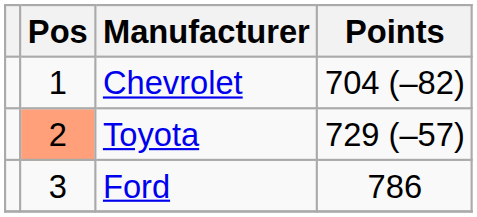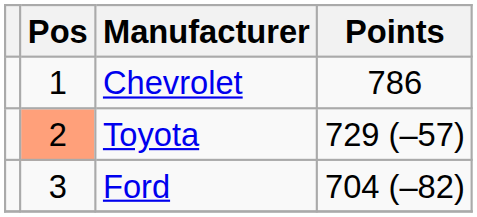Chevrolet | Points: 704 (–82) -> 786
Ford | Points: 786 -> 704 (–82)
